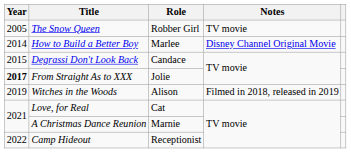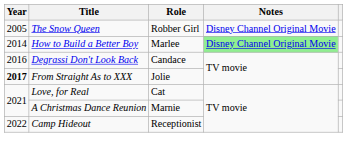The Snow Queen | Notes: TV movie -> Disney Channel Original Movie
How to Build a Better Boy | Notes: no background -> lightgreen background
Degrassi Don't Look Back | Year: 2015 -> 2016
- row: 2019 | Witches in the Woods | Alison | Filmed in 2018, released in 2019
